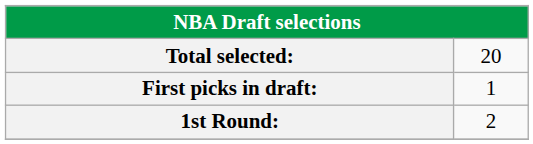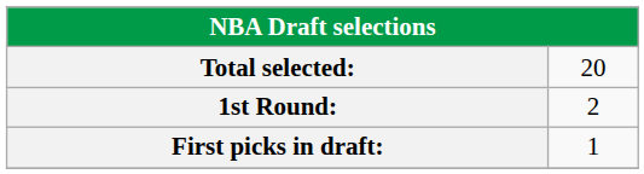rows swapped: First picks in draft: <-> 1st Round:
